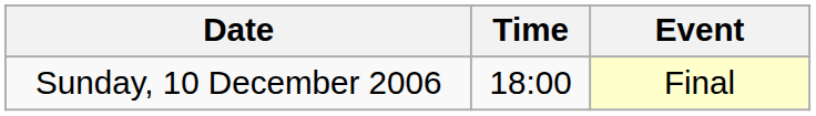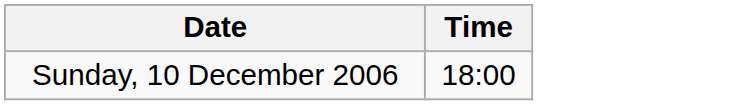- column: Event | Final
